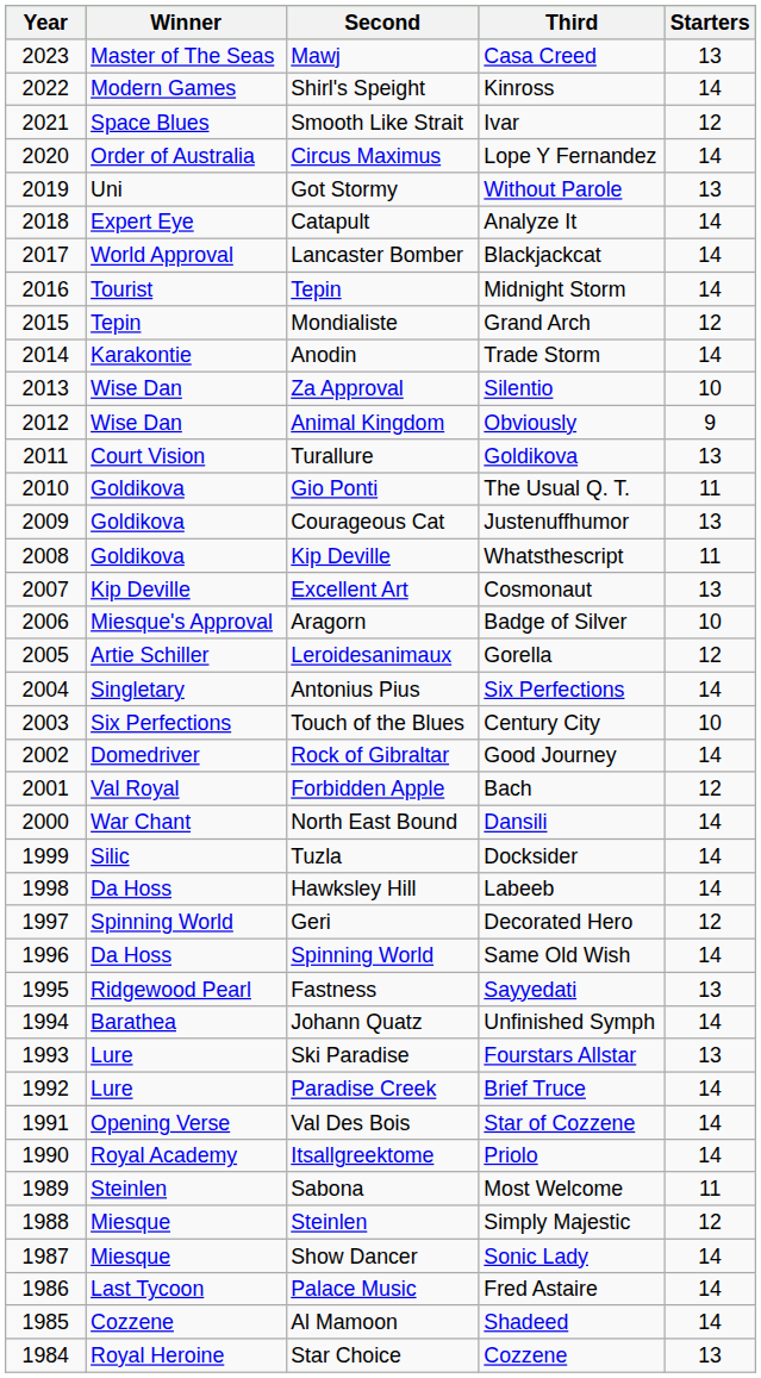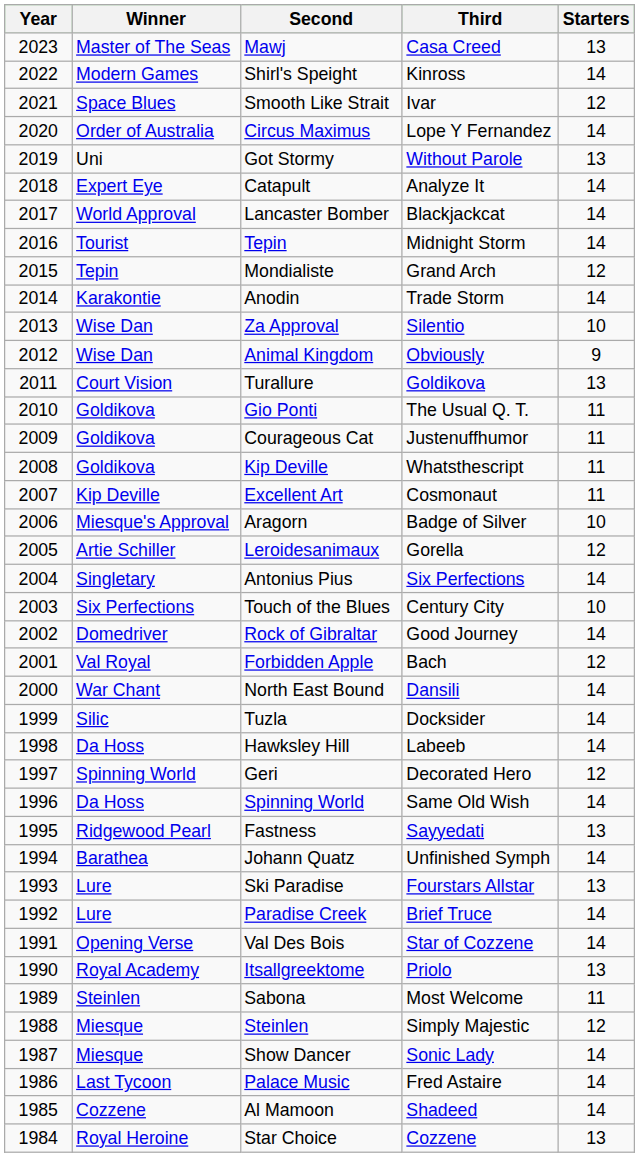Courageous Cat | Starters: 13 -> 11
Excellent Art | Starters: 13 -> 11
Itsallgreektome | Starters: 14 -> 13
